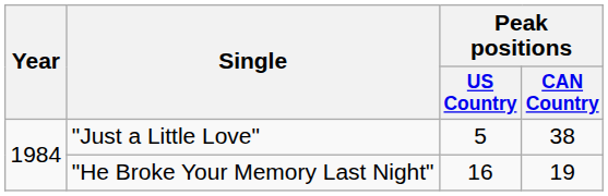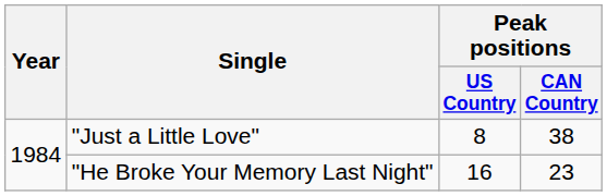"Just a Little Love" | Peak positions / US Country: 5 -> 8
"He Broke Your Memory Last Night" | Peak positions / CAN Country: 19 -> 23
